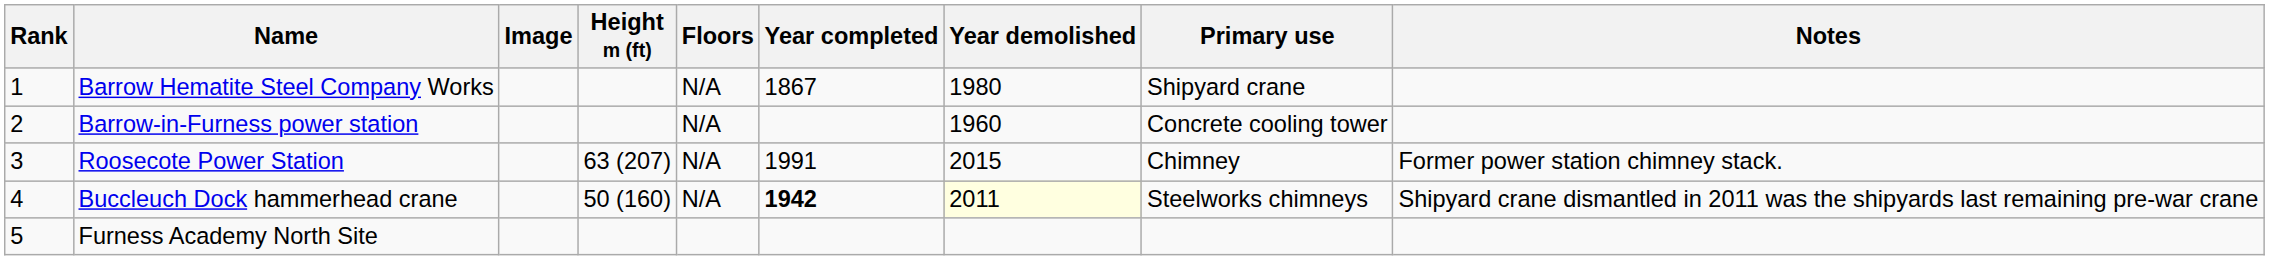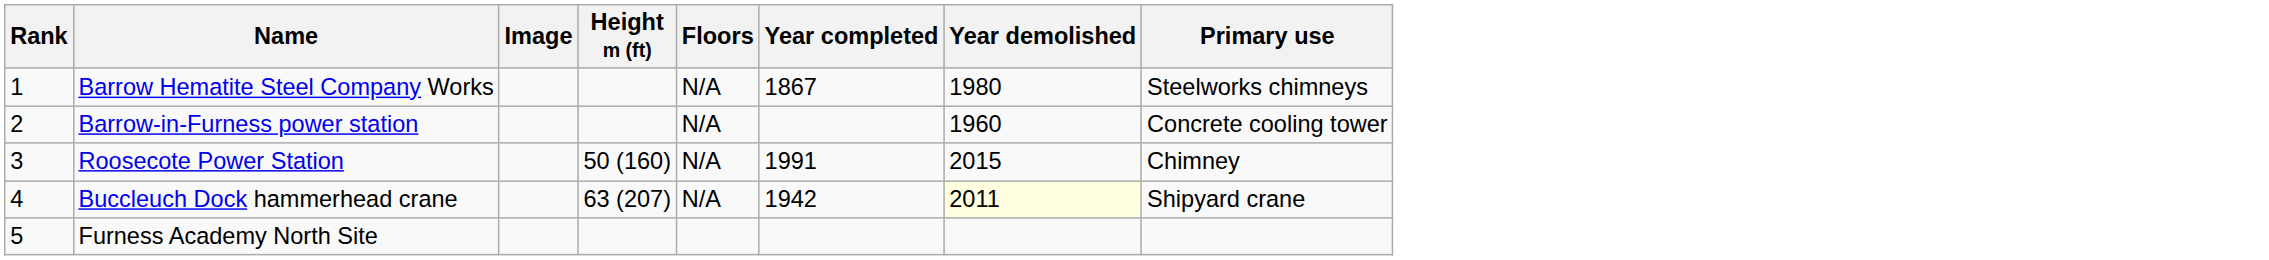- column: Notes | Former power station chimney stack. | Shipyard crane dismantled in 2011 was the shipyards last remaining pre-war crane
Barrow Hematite Steel Company Works | Primary use: Shipyard crane -> Steelworks chimneys
Roosecote Power Station | Height m (ft): 63 (207) -> 50 (160)
Buccleuch Dock hammerhead crane | Height m (ft): 50 (160) -> 63 (207)
Buccleuch Dock hammerhead crane | Year completed: bold -> normal
Buccleuch Dock hammerhead crane | Primary use: Steelworks chimneys -> Shipyard crane
